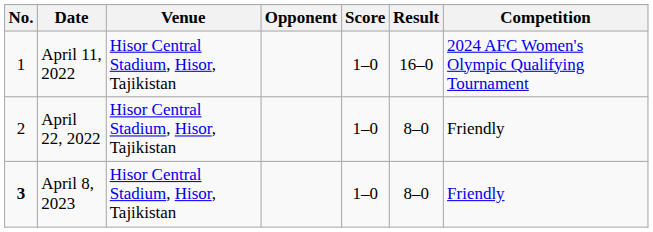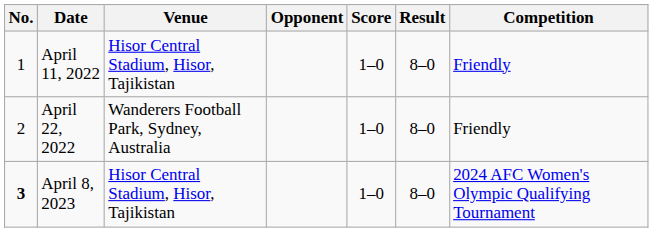April 11, 2022 | Result: 16–0 -> 8–0
April 11, 2022 | Competition: 2024 AFC Women's Olympic Qualifying Tournament -> Friendly
April 22, 2022 | Venue: Hisor Central Stadium, Hisor, Tajikistan -> Wanderers Football Park, Sydney, Australia
April 8, 2023 | Competition: Friendly -> 2024 AFC Women's Olympic Qualifying Tournament
